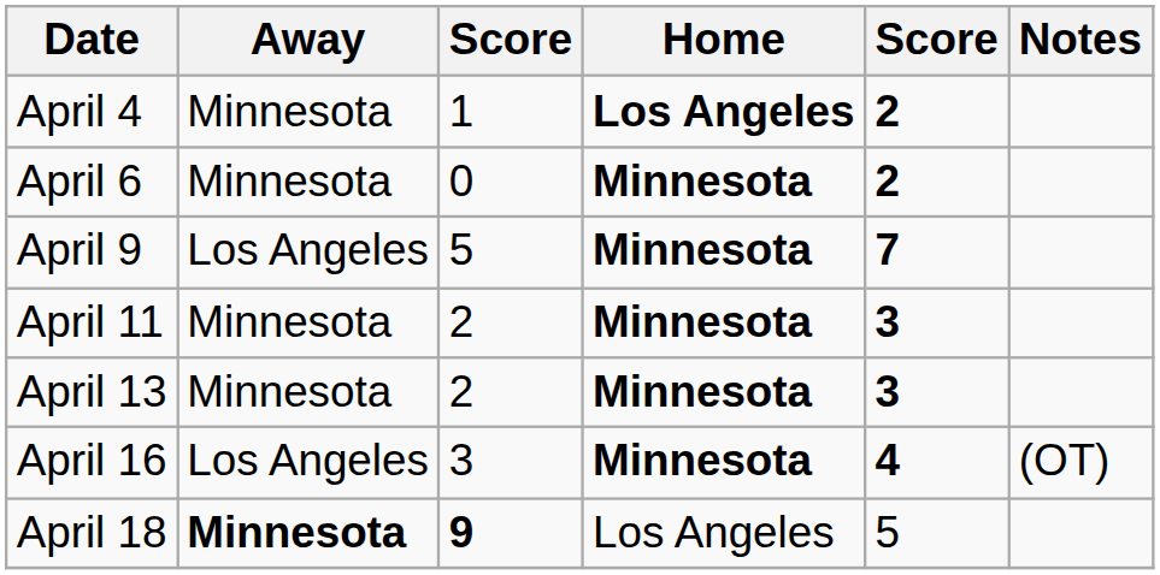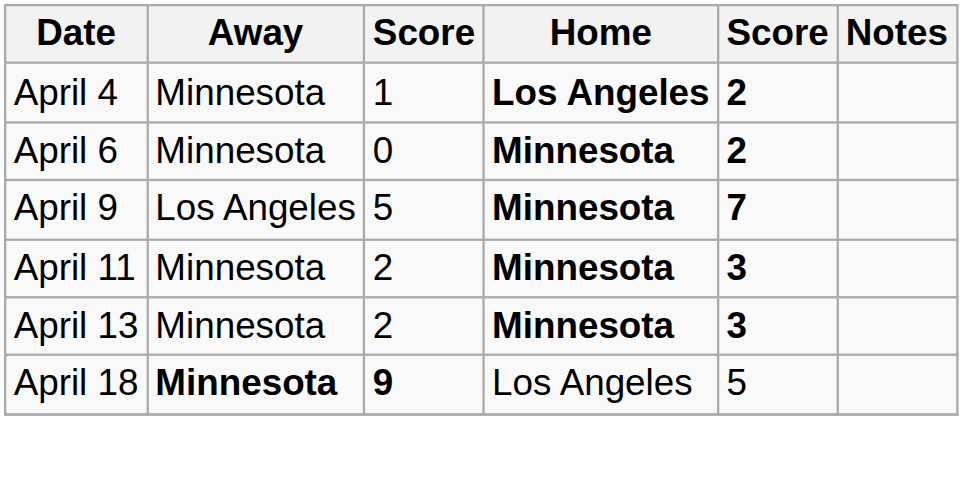- row: April 16 | Los Angeles | 3 | Minnesota | 4 | (OT)
